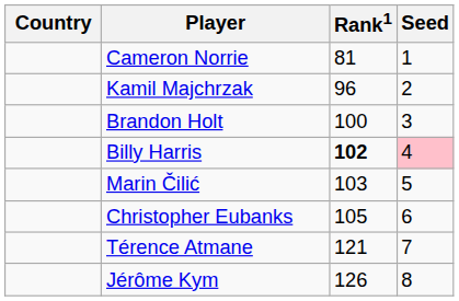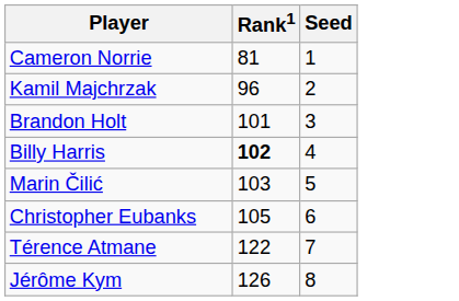- column: Country
Brandon Holt | Rank1: 100 -> 101
Billy Harris | Seed: pink background -> no background
Térence Atmane | Rank1: 121 -> 122
